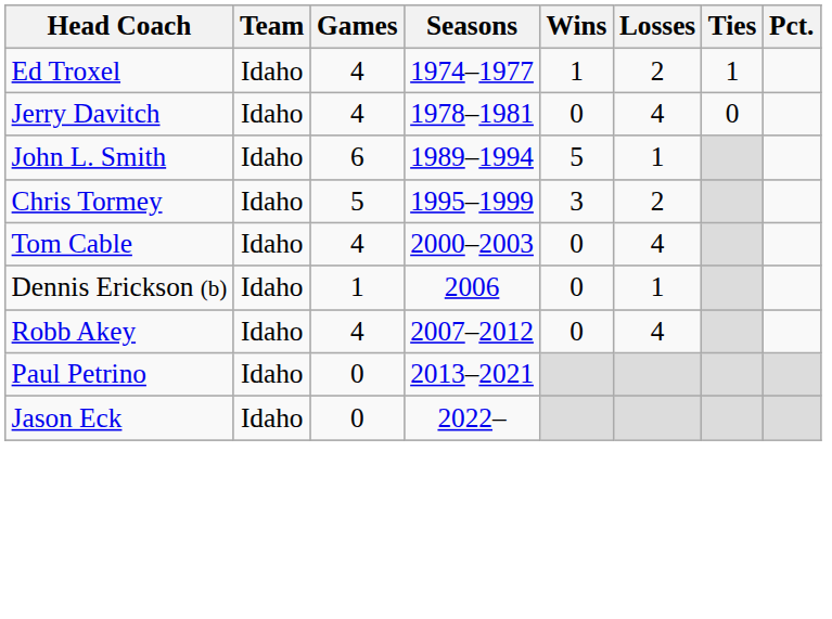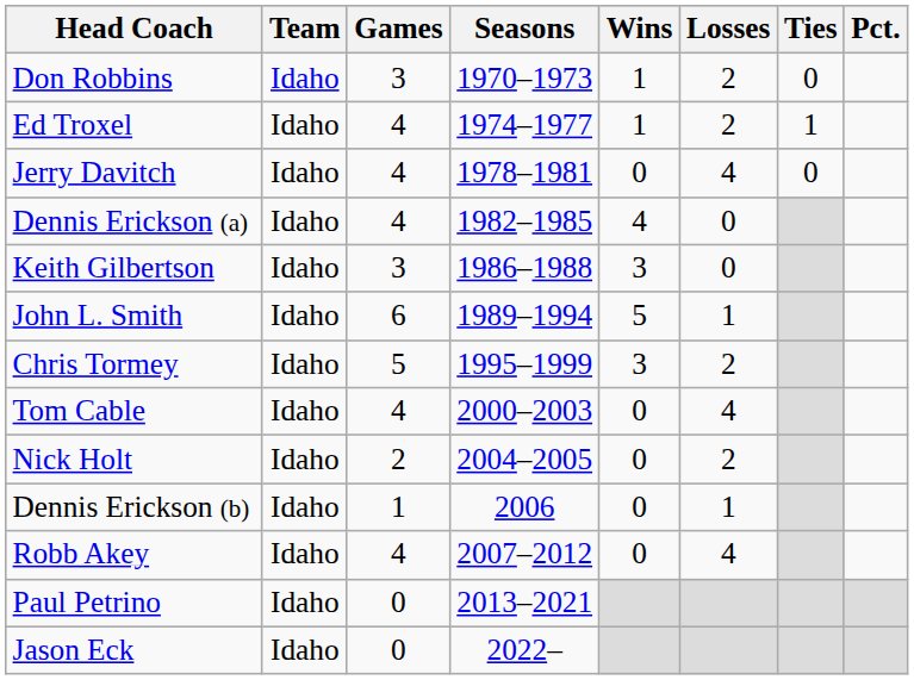+ row: Don Robbins | Idaho | 3 | 1970–1973 | 1 | 2 | 0
+ row: Dennis Erickson (a) | Idaho | 4 | 1982–1985 | 4 | 0
+ row: Keith Gilbertson | Idaho | 3 | 1986–1988 | 3 | 0
+ row: Nick Holt | Idaho | 2 | 2004–2005 | 0 | 2
